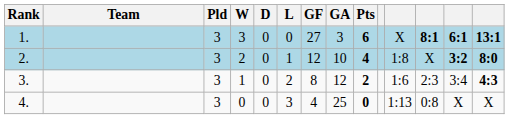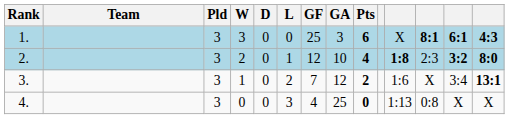1. | GF: 27 -> 25
1. | column 14: 13:1 -> 4:3
2. | column 11: normal -> bold
2. | column 12: X -> 2:3
3. | GF: 8 -> 7
3. | column 12: 2:3 -> X
3. | column 14: 4:3 -> 13:1
